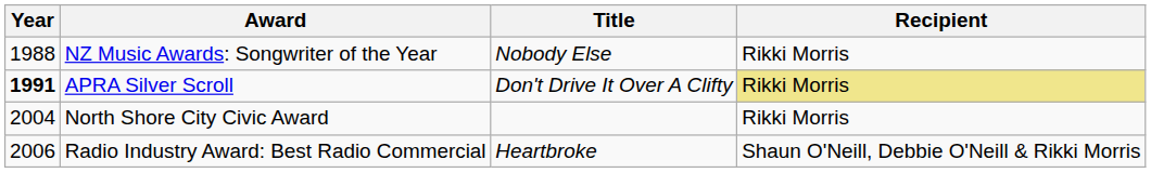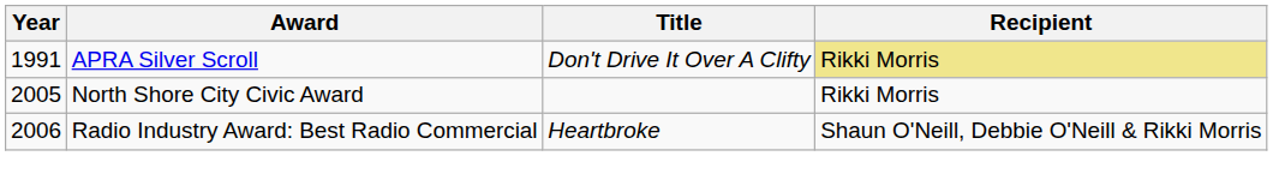- row: 1988 | NZ Music Awards: Songwriter of the Year | Nobody Else | Rikki Morris
APRA Silver Scroll | Year: bold -> normal
North Shore City Civic Award | Year: 2004 -> 2005
